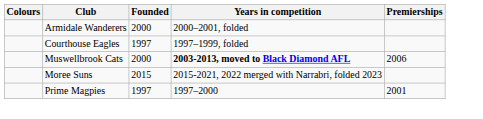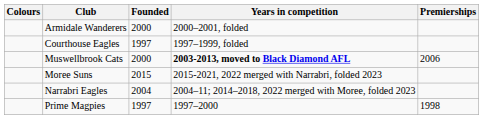+ row: Narrabri Eagles | 2004 | 2004–11; 2014–2018, 2022 merged with Moree, folded 2023
Prime Magpies | Premierships: 2001 -> 1998
